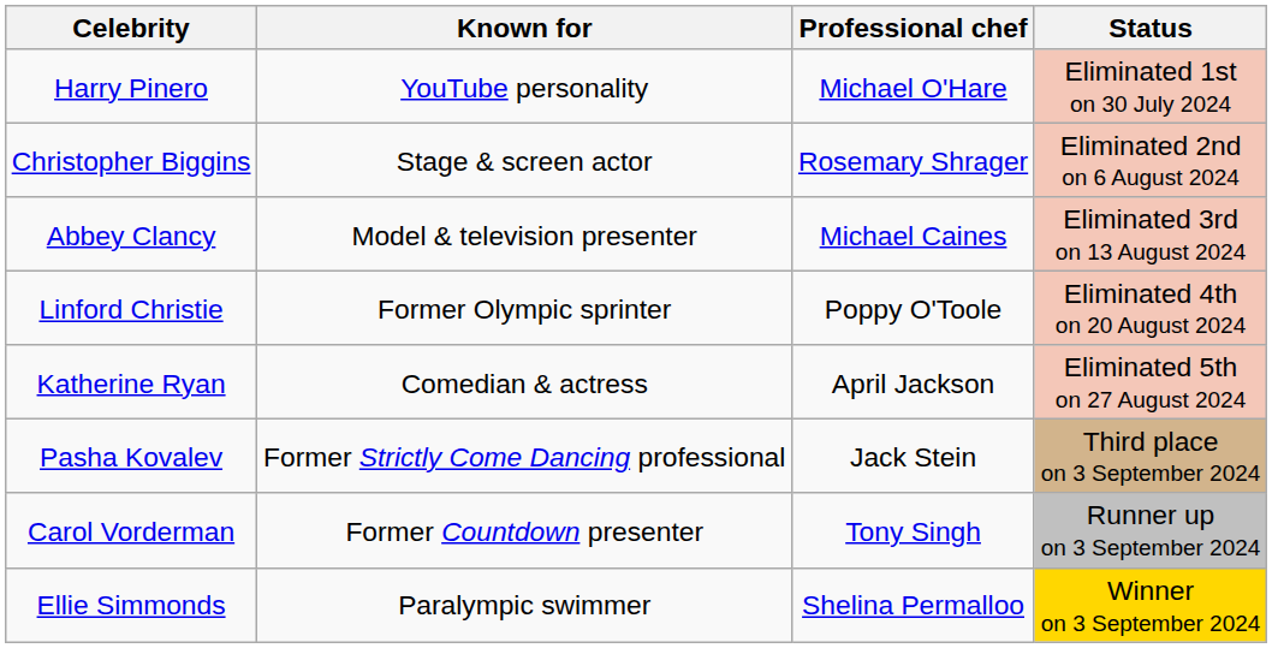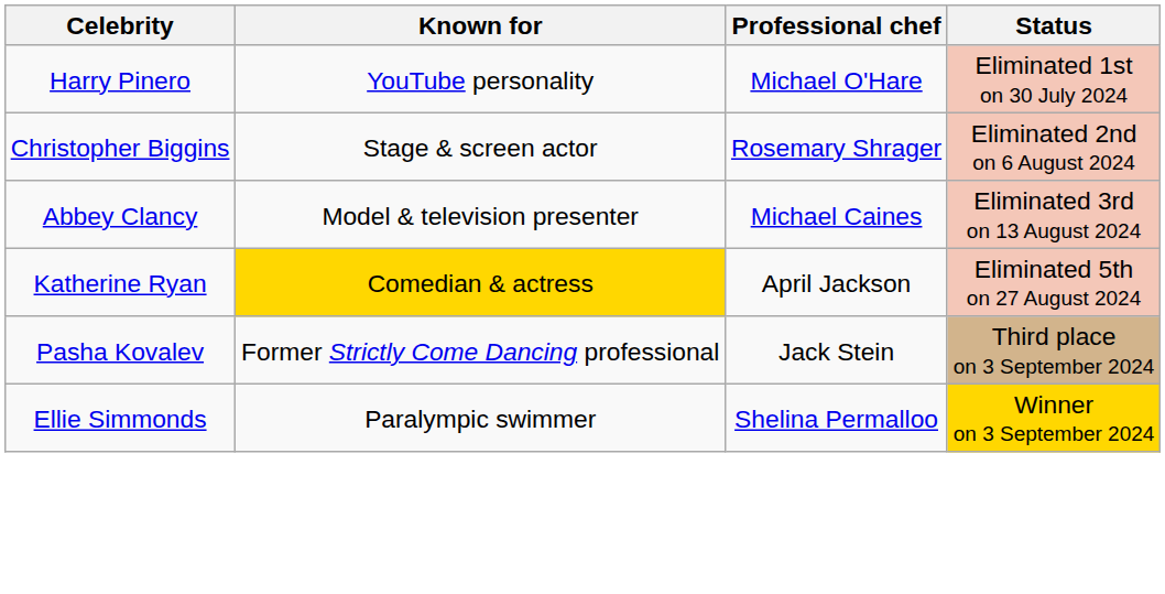- row: Linford Christie | Former Olympic sprinter | Poppy O'Toole | Eliminated 4th on 20 August 2024
Katherine Ryan | Known for: no background -> gold background
- row: Carol Vorderman | Former Countdown presenter | Tony Singh | Runner up on 3 September 2024
